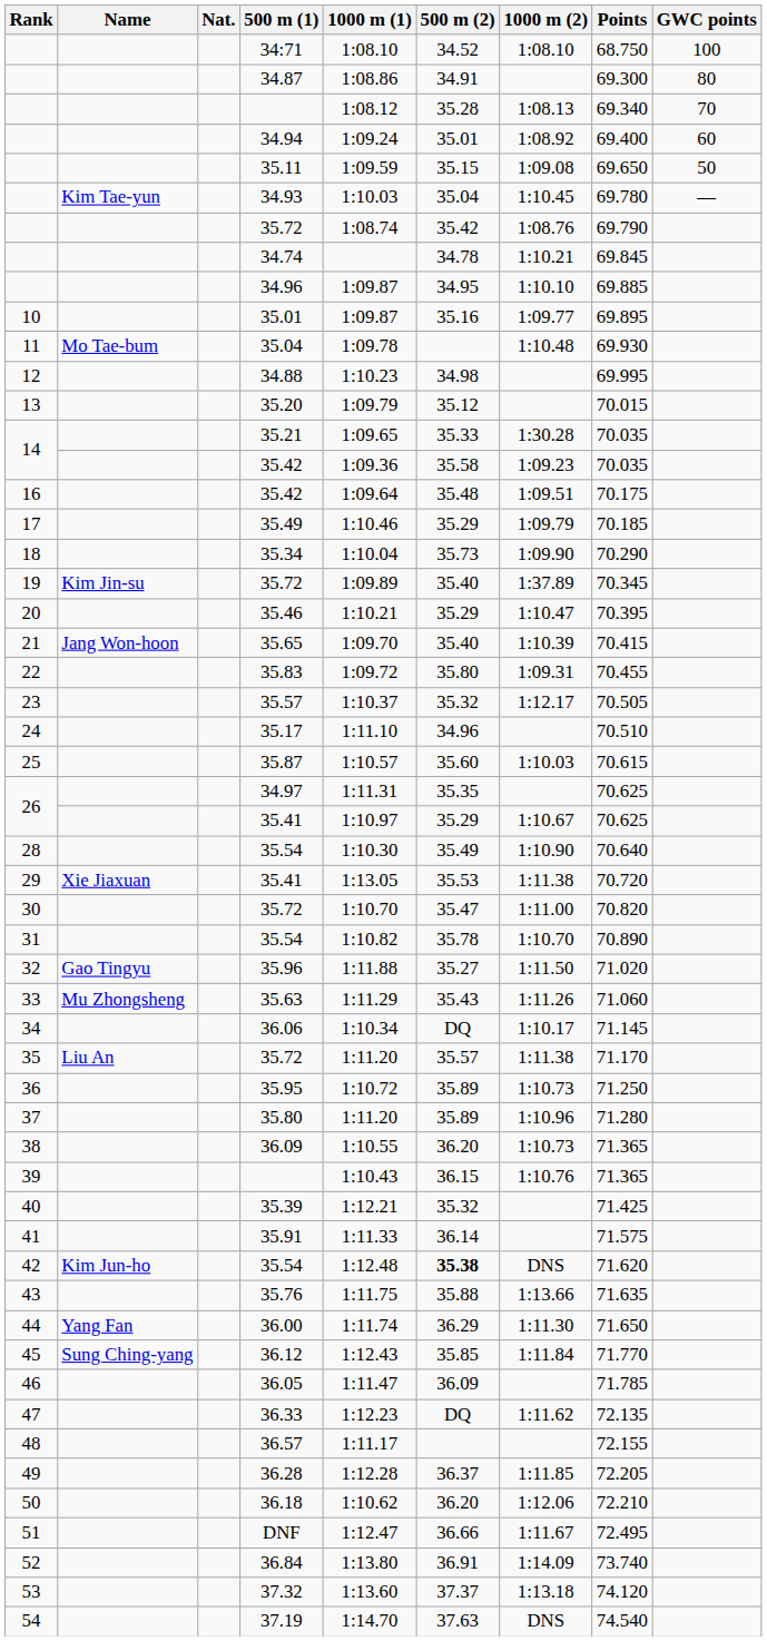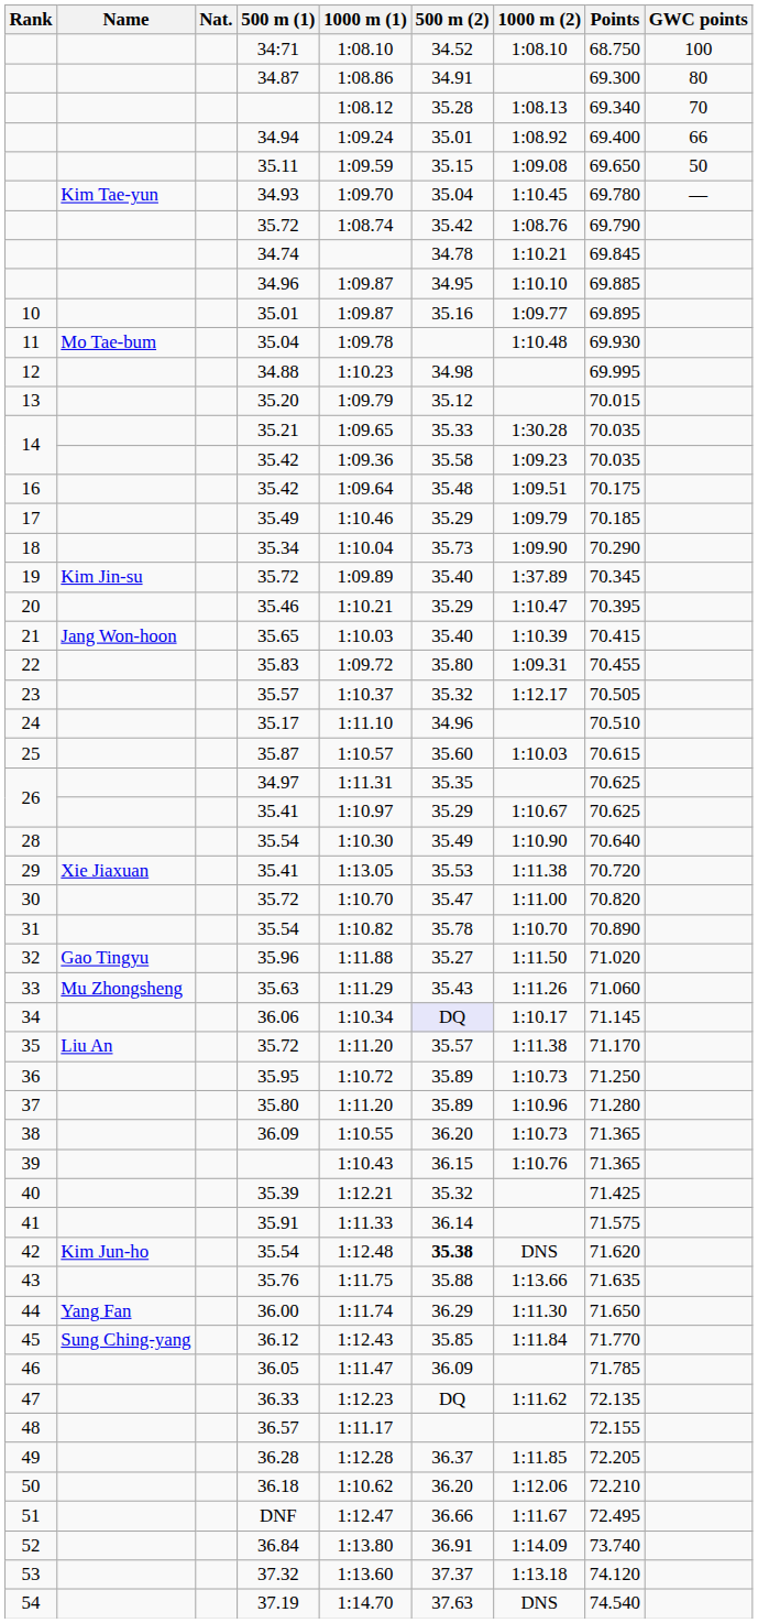34.94 | GWC points: 60 -> 66
34.93 | 1000 m (1): 1:10.03 -> 1:09.70
35.65 | 1000 m (1): 1:09.70 -> 1:10.03
36.06 | 500 m (2): no background -> lavender background
